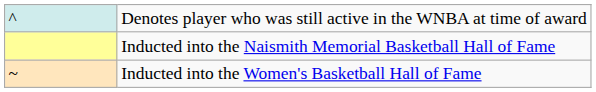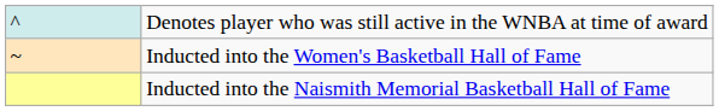rows swapped: Inducted into the Women's Basketball Hall of Fame <-> Inducted into the Naismith Memorial Basketball Hall of Fame
